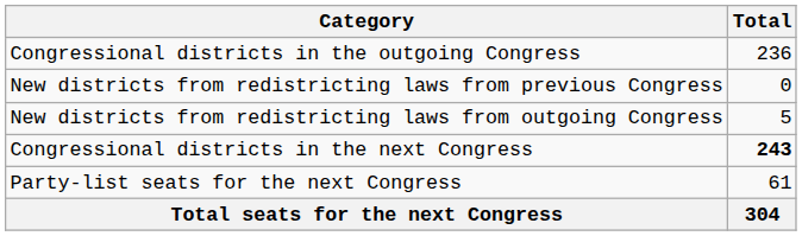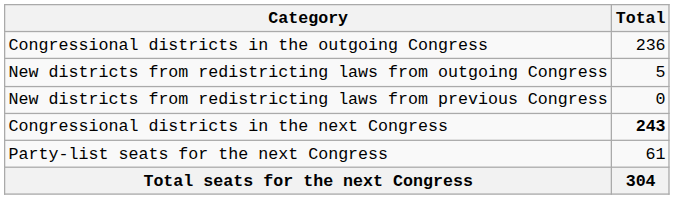rows swapped: New districts from redistricting laws from previous Congress <-> New districts from redistricting laws from outgoing Congress
